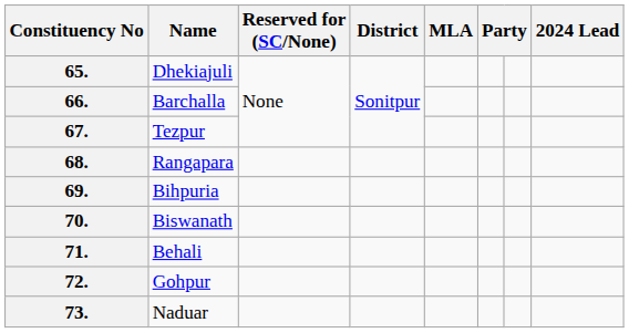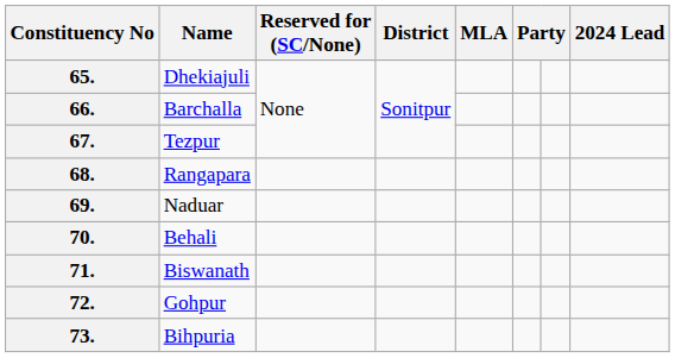69. | Name: Bihpuria -> Naduar
70. | Name: Biswanath -> Behali
71. | Name: Behali -> Biswanath
73. | Name: Naduar -> Bihpuria
